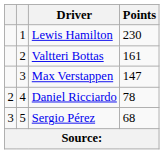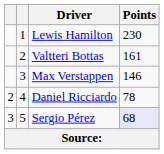Max Verstappen | Points: 147 -> 146
Sergio Pérez | Points: no background -> lavender background
